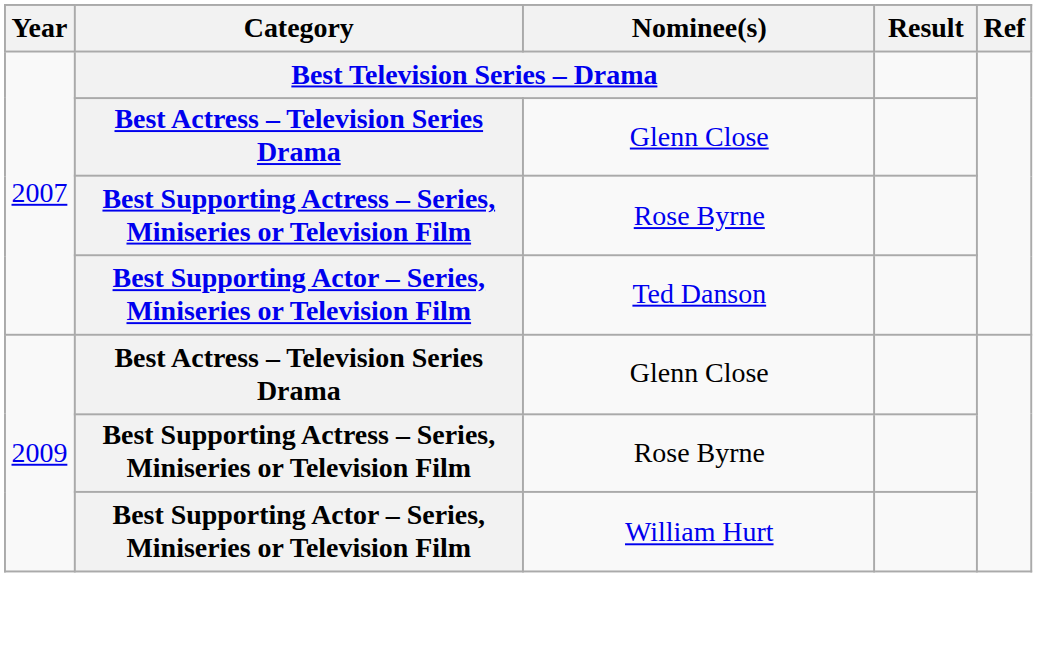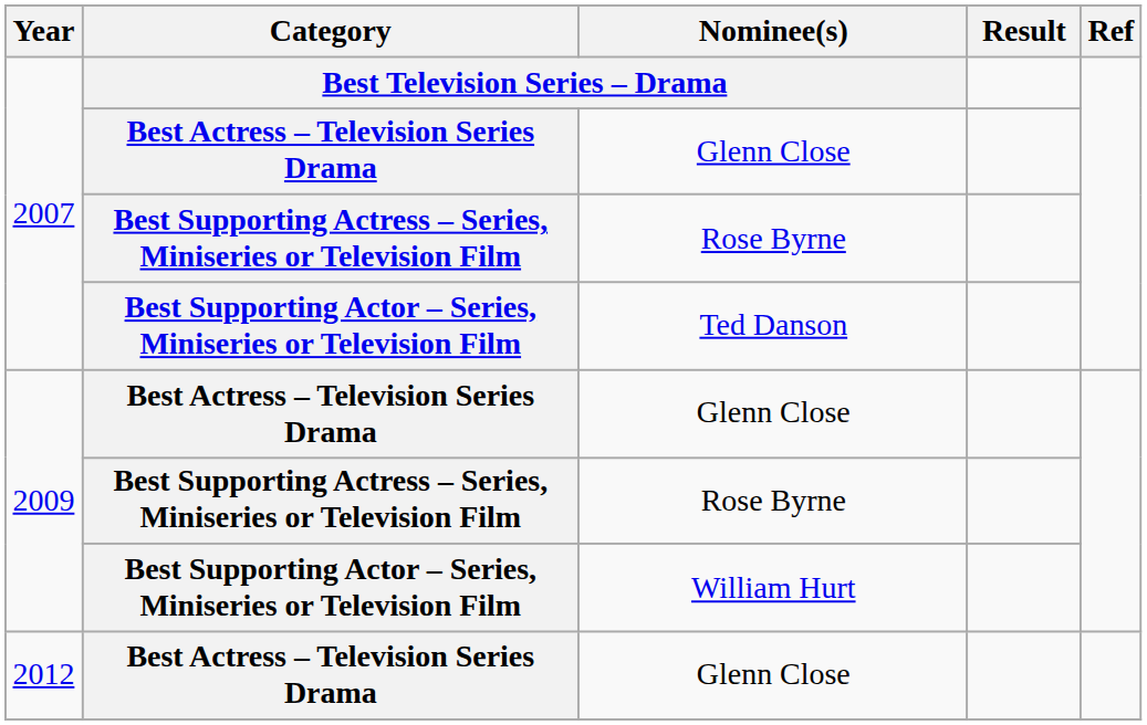+ row: 2012 | Best Actress – Television Series Drama | Glenn Close
